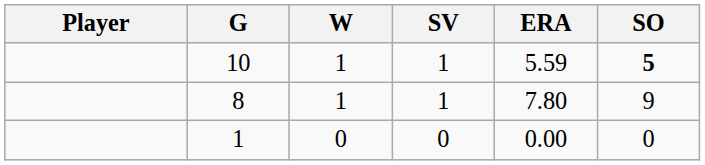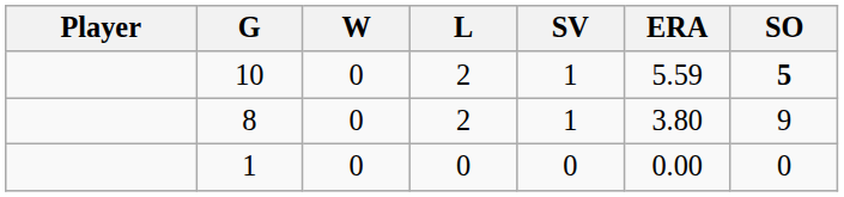+ column: L | 2 | 2 | 0
10 | W: 1 -> 0
8 | W: 1 -> 0
8 | ERA: 7.80 -> 3.80
